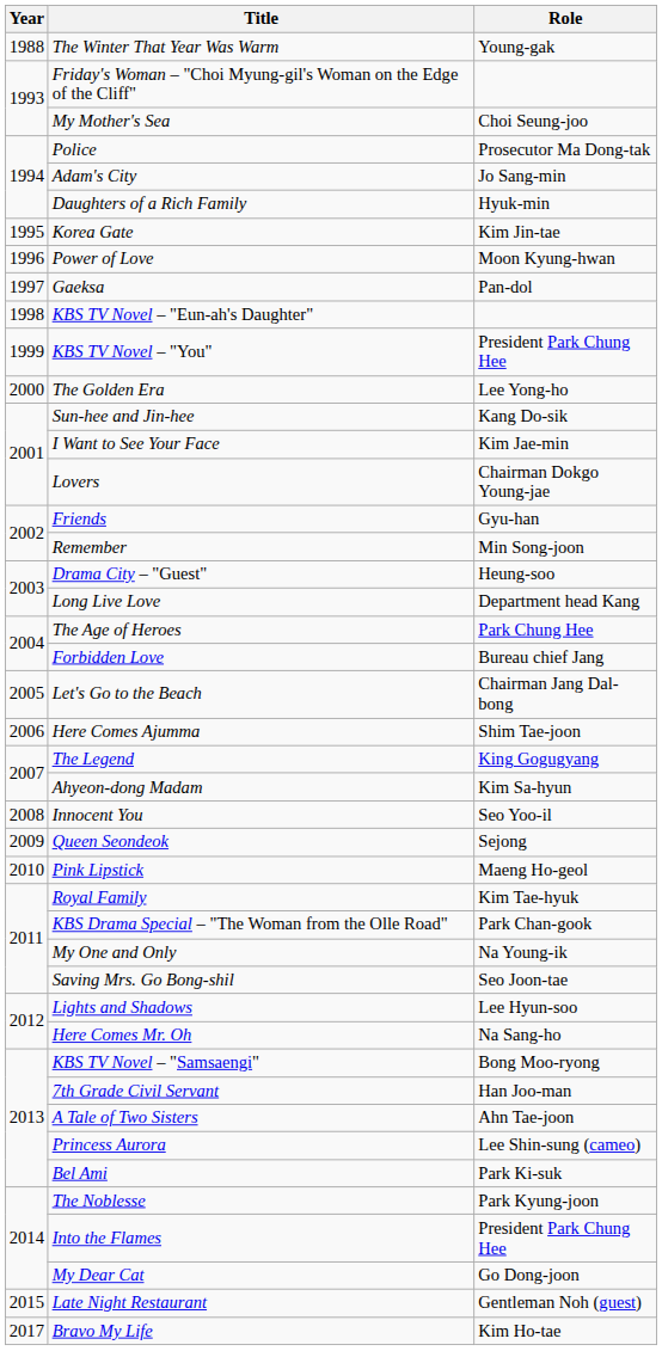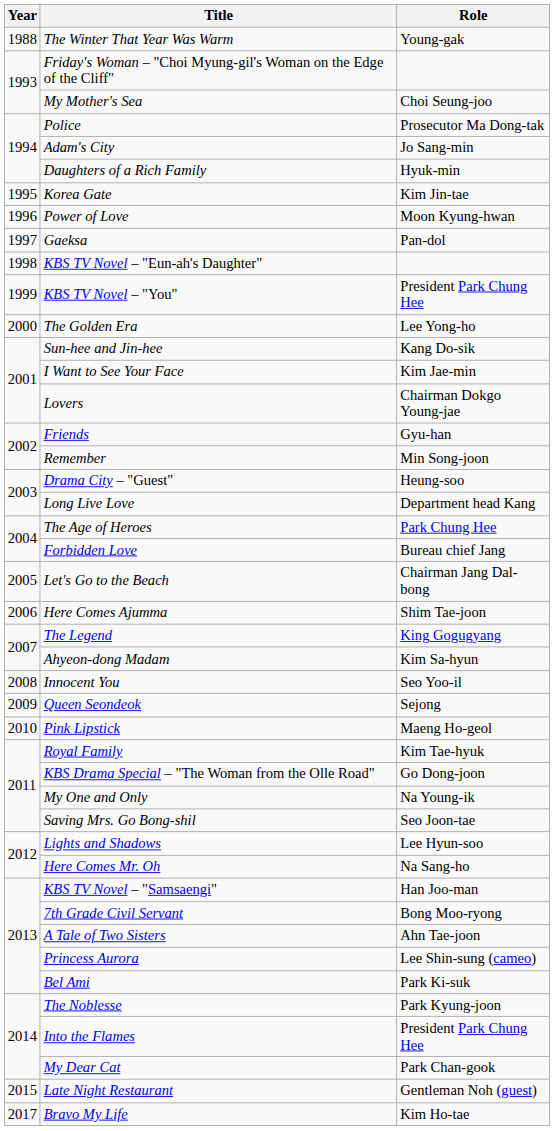KBS Drama Special – "The Woman from the Olle Road" | Role: Park Chan-gook -> Go Dong-joon
KBS TV Novel – "Samsaengi" | Role: Bong Moo-ryong -> Han Joo-man
7th Grade Civil Servant | Role: Han Joo-man -> Bong Moo-ryong
My Dear Cat | Role: Go Dong-joon -> Park Chan-gook
